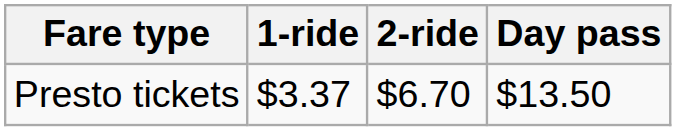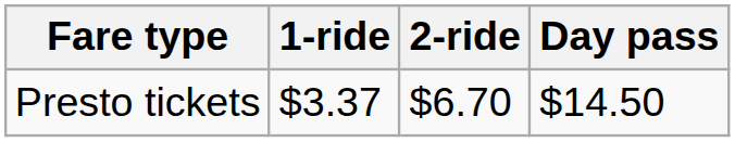Presto tickets | Day pass: $13.50 -> $14.50
